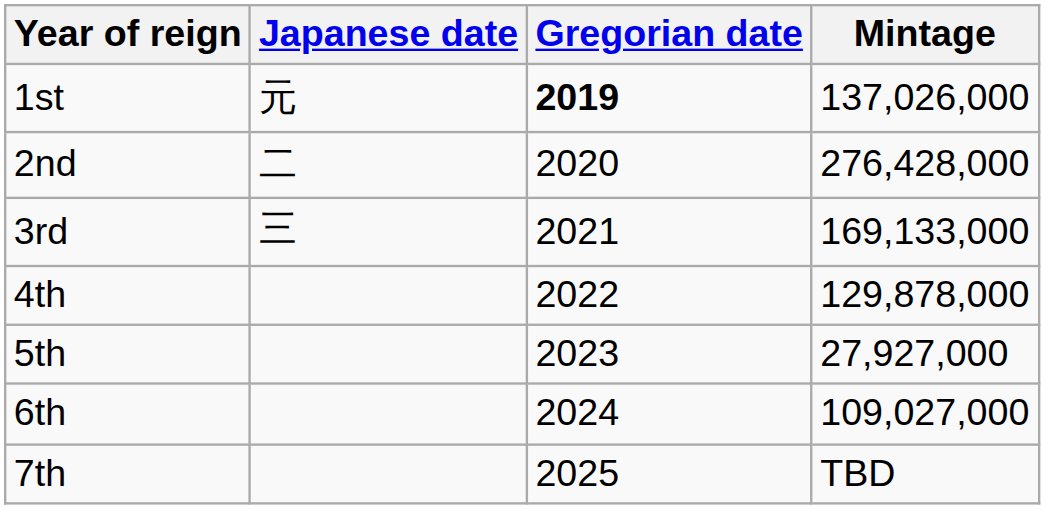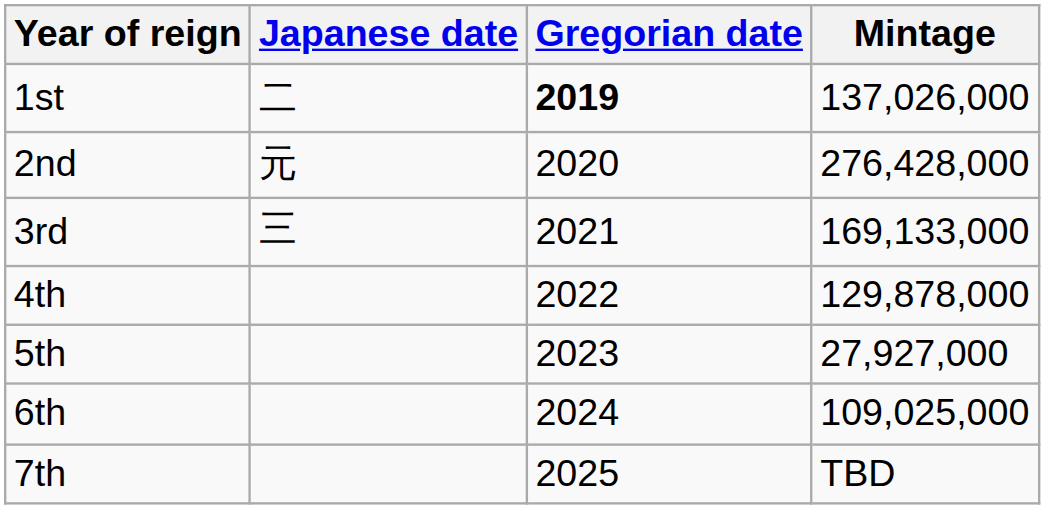1st | Japanese date: 元 -> 二
2nd | Japanese date: 二 -> 元
6th | Mintage: 109,027,000 -> 109,025,000
